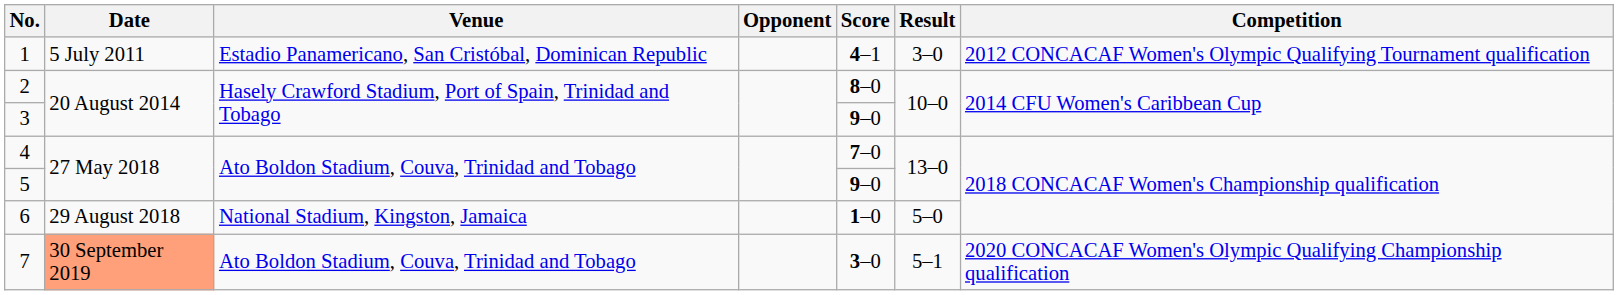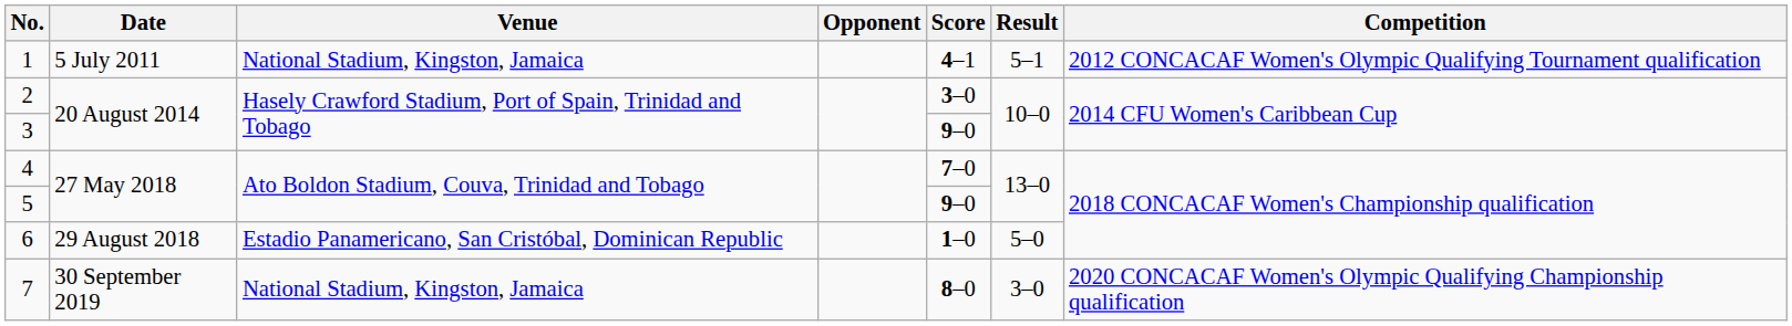1 | Venue: Estadio Panamericano, San Cristóbal, Dominican Republic -> National Stadium, Kingston, Jamaica
1 | Result: 3–0 -> 5–1
2 | Score: 8–0 -> 3–0
6 | Venue: National Stadium, Kingston, Jamaica -> Estadio Panamericano, San Cristóbal, Dominican Republic
7 | Date: lightsalmon background -> no background
7 | Venue: Ato Boldon Stadium, Couva, Trinidad and Tobago -> National Stadium, Kingston, Jamaica
7 | Score: 3–0 -> 8–0
7 | Result: 5–1 -> 3–0
